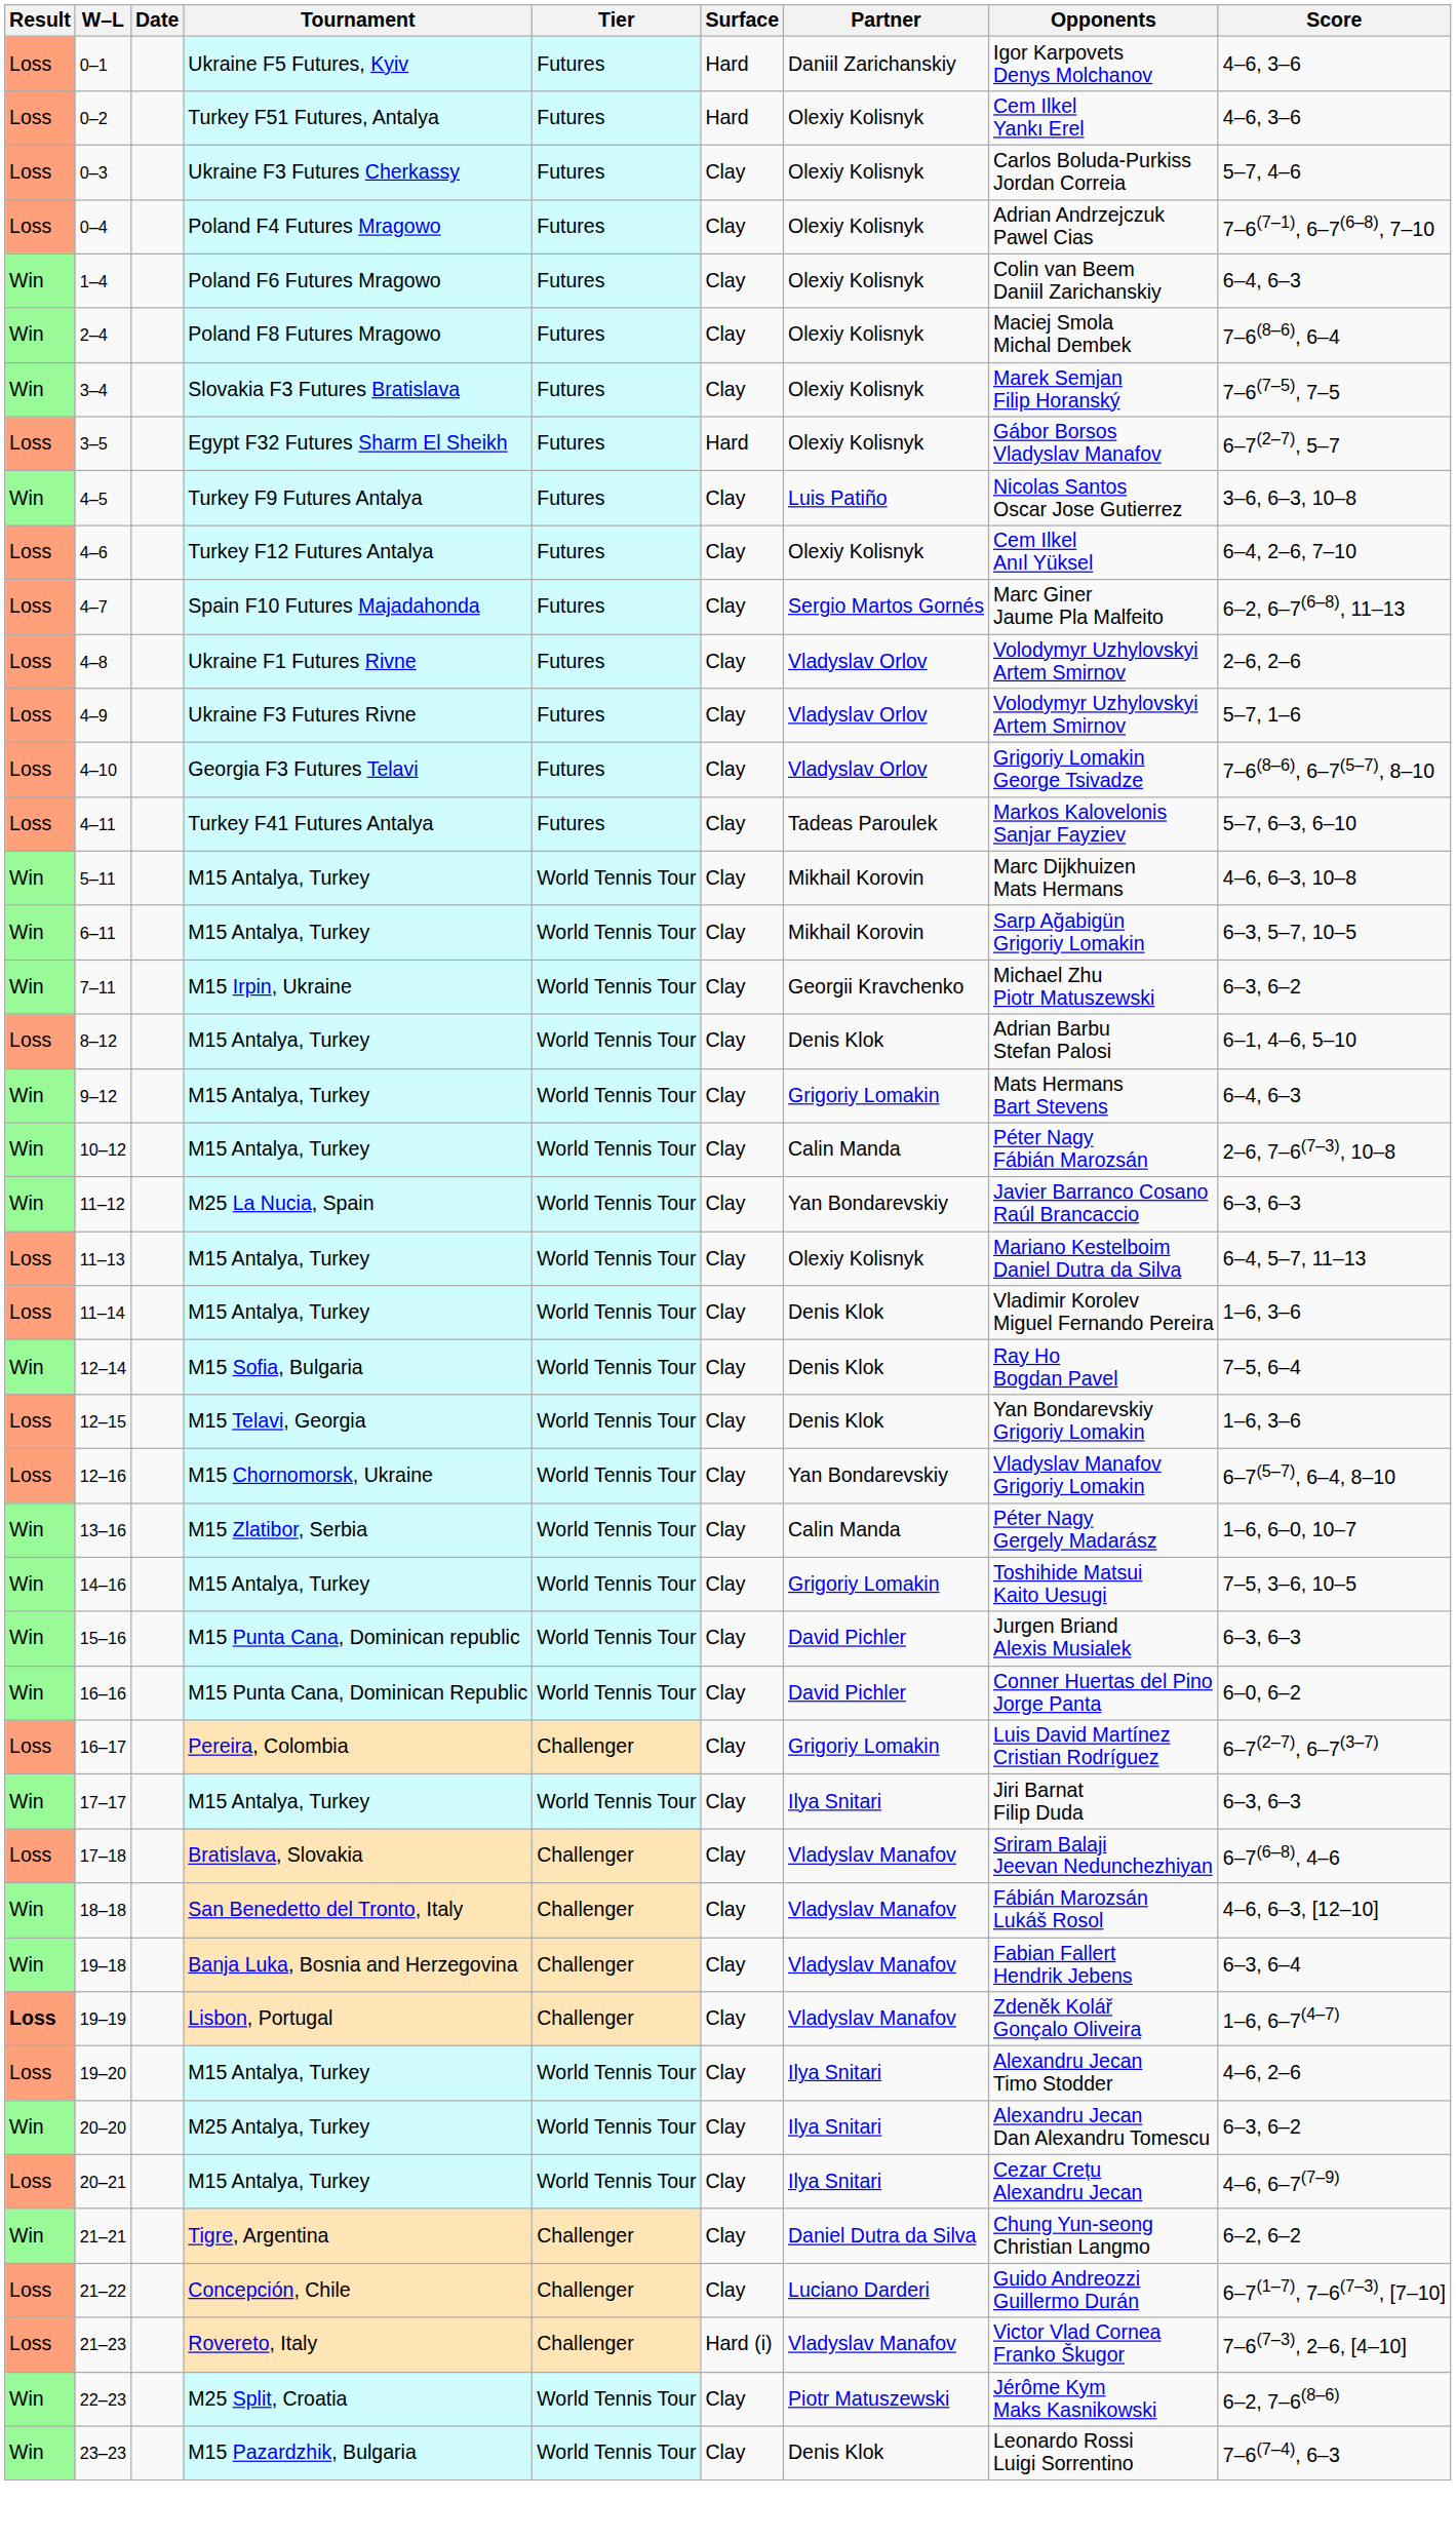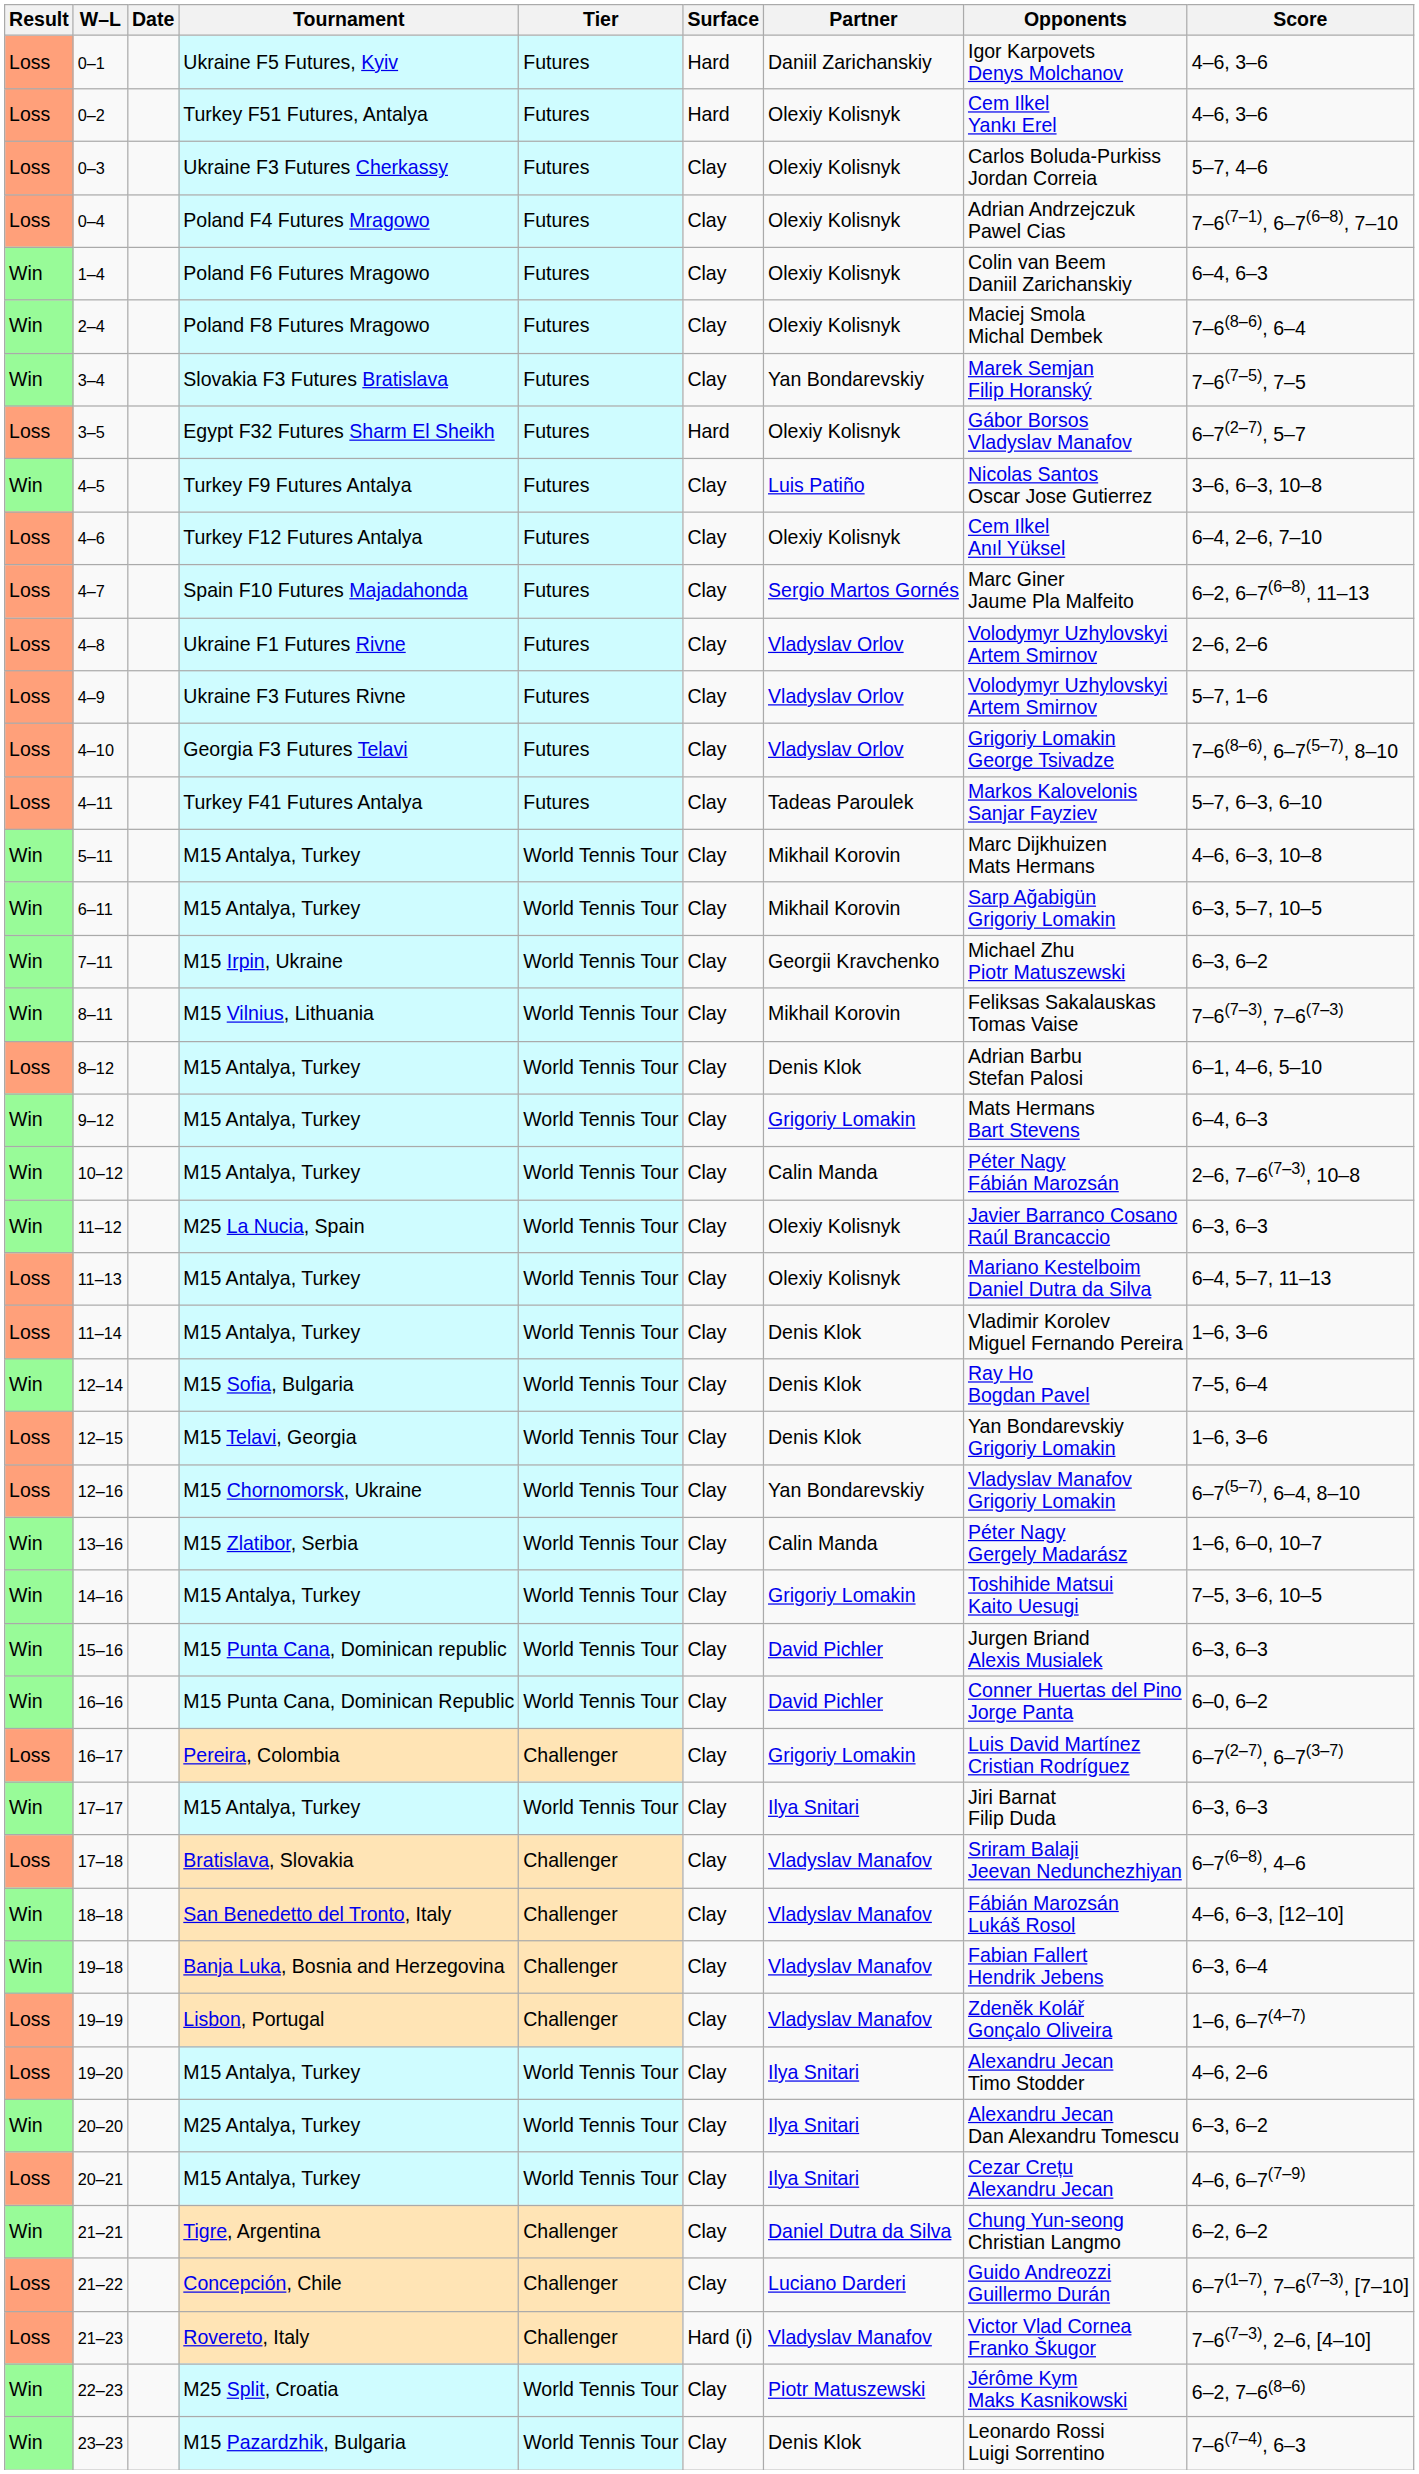3–4 | Partner: Olexiy Kolisnyk -> Yan Bondarevskiy
+ row: Win | 8–11 | M15 Vilnius, Lithuania | World Tennis Tour | Clay | Mikhail Korovin | Feliksas Sakalauskas Tomas Vaise | 7–6(7–3), 7–6(7–3)
11–12 | Partner: Yan Bondarevskiy -> Olexiy Kolisnyk
19–19 | Result: bold -> normal
